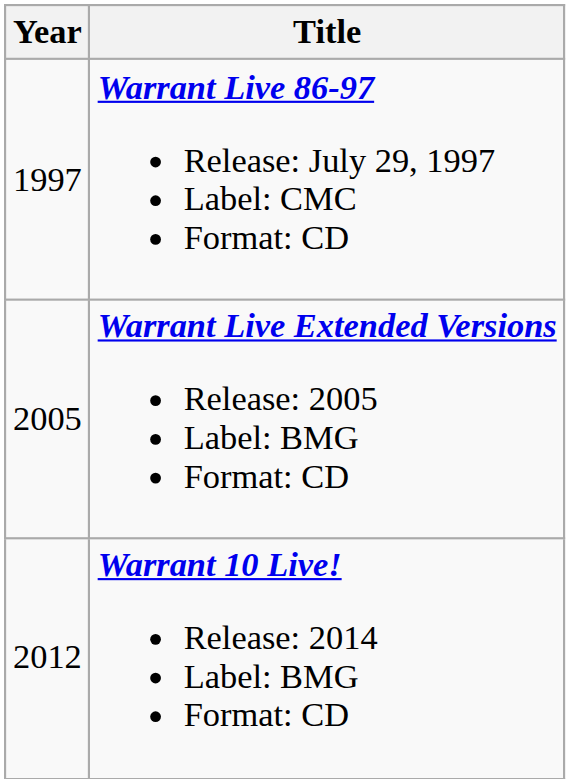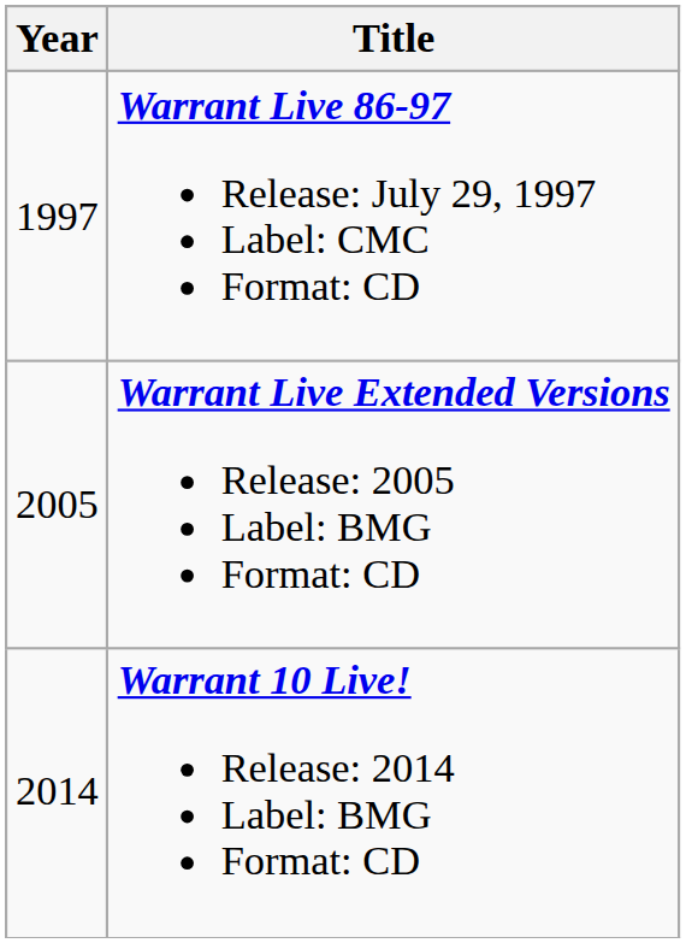Warrant 10 Live! Release: 2014 Label: BMG Format: CD | Year: 2012 -> 2014
